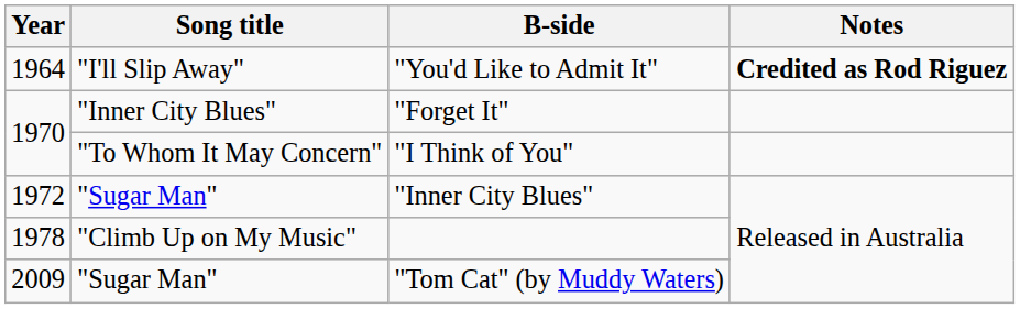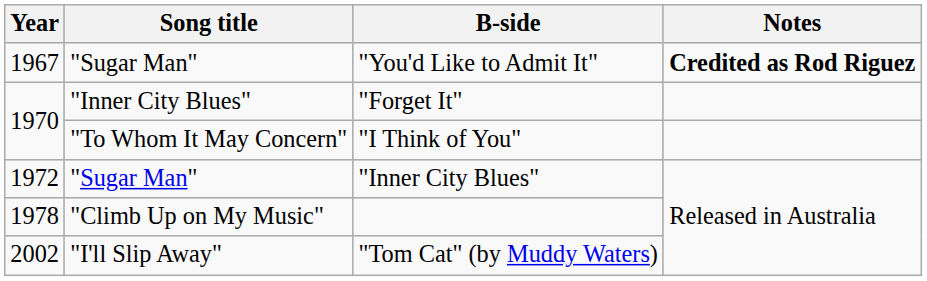"You'd Like to Admit It" | Year: 1964 -> 1967
"You'd Like to Admit It" | Song title: "I'll Slip Away" -> "Sugar Man"
"Tom Cat" (by Muddy Waters) | Year: 2009 -> 2002
"Tom Cat" (by Muddy Waters) | Song title: "Sugar Man" -> "I'll Slip Away"
